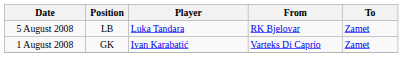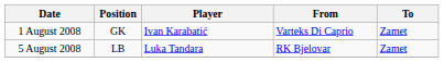rows swapped: 1 August 2008 <-> 5 August 2008
